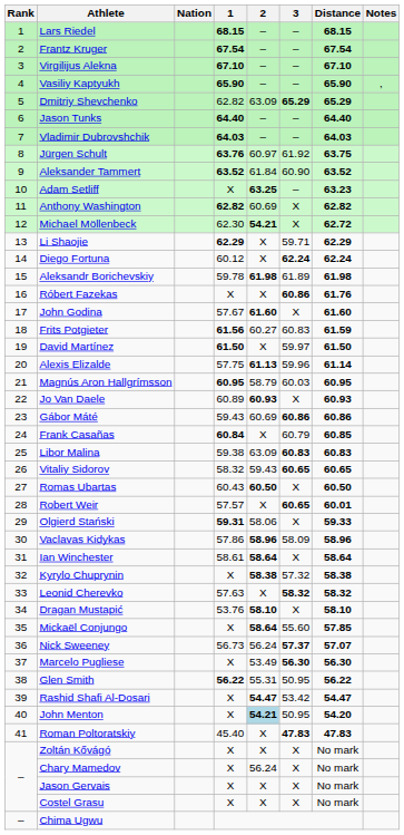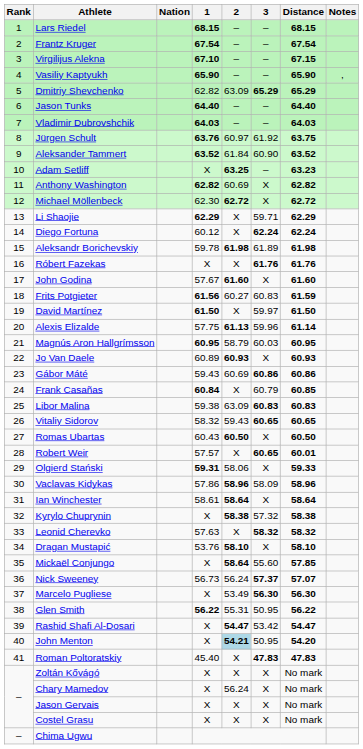Virgilijus Alekna | Distance: 67.10 -> 67.15
Michael Möllenbeck | 2: 54.21 -> 62.72
Róbert Fazekas | 3: 60.86 -> 61.76
